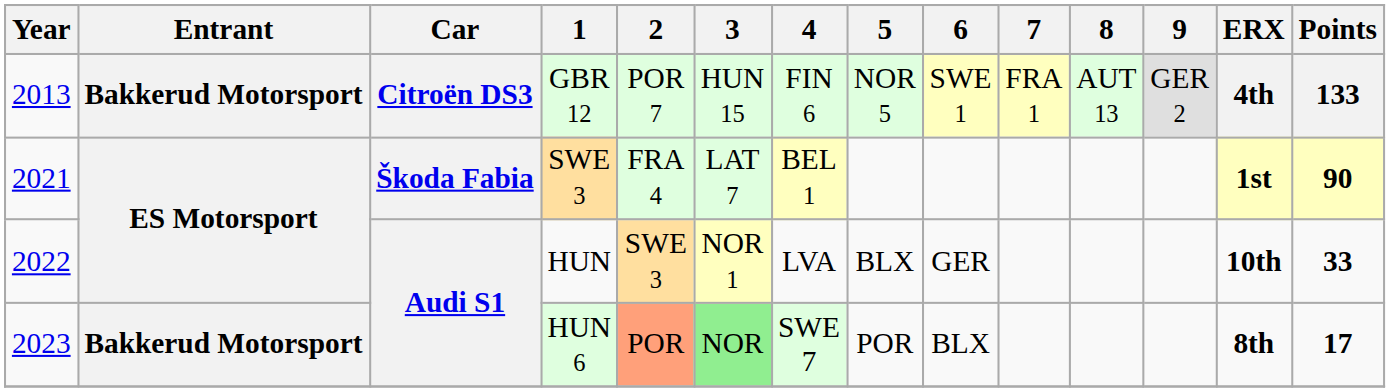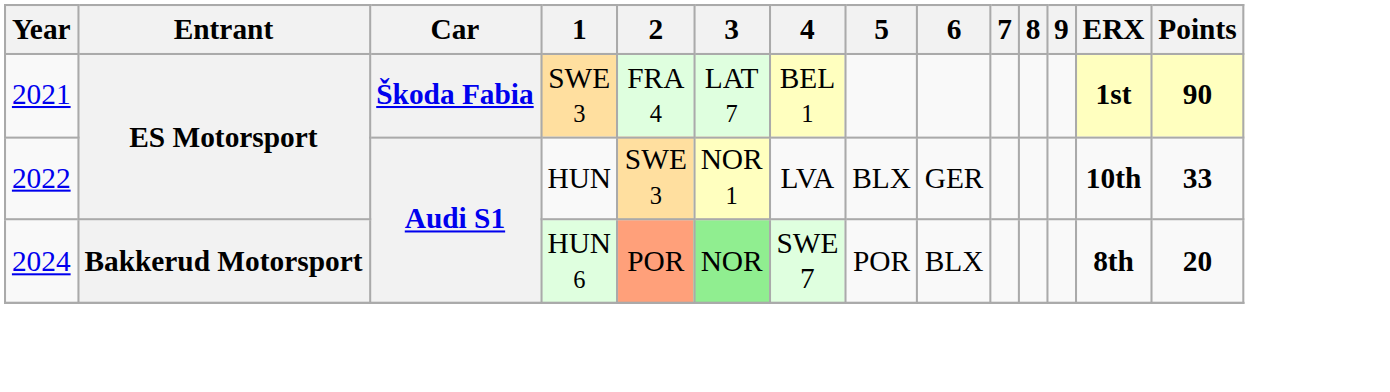- row: 2013 | Bakkerud Motorsport | Citroën DS3 | GBR 12 | POR 7 | HUN 15 | FIN 6 | NOR 5 | SWE 1 | FRA 1 | AUT 13 | GER 2 | 4th | 133
HUN 6 | Year: 2023 -> 2024
HUN 6 | Points: 17 -> 20
